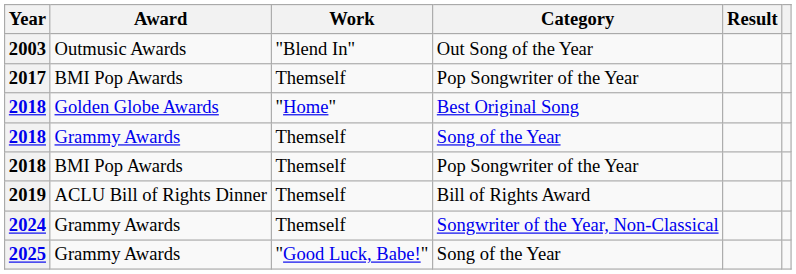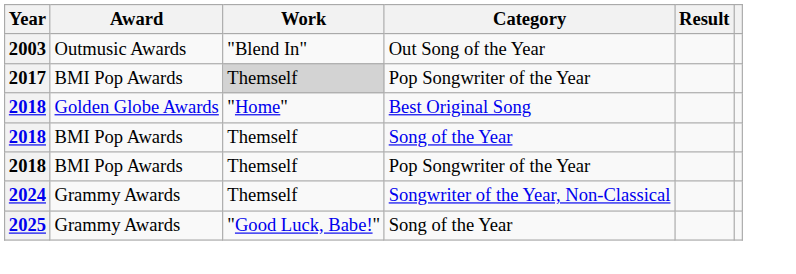2017 | Work: no background -> lightgrey background
2018 / Song of the Year | Award: Grammy Awards -> BMI Pop Awards
- row: 2019 | ACLU Bill of Rights Dinner | Themself | Bill of Rights Award
